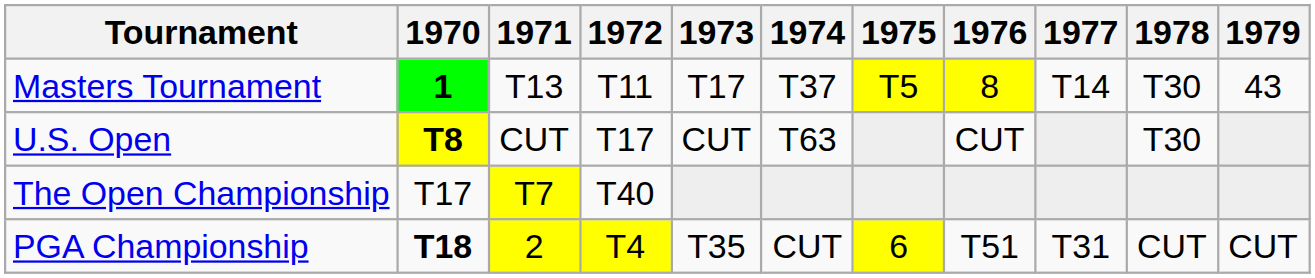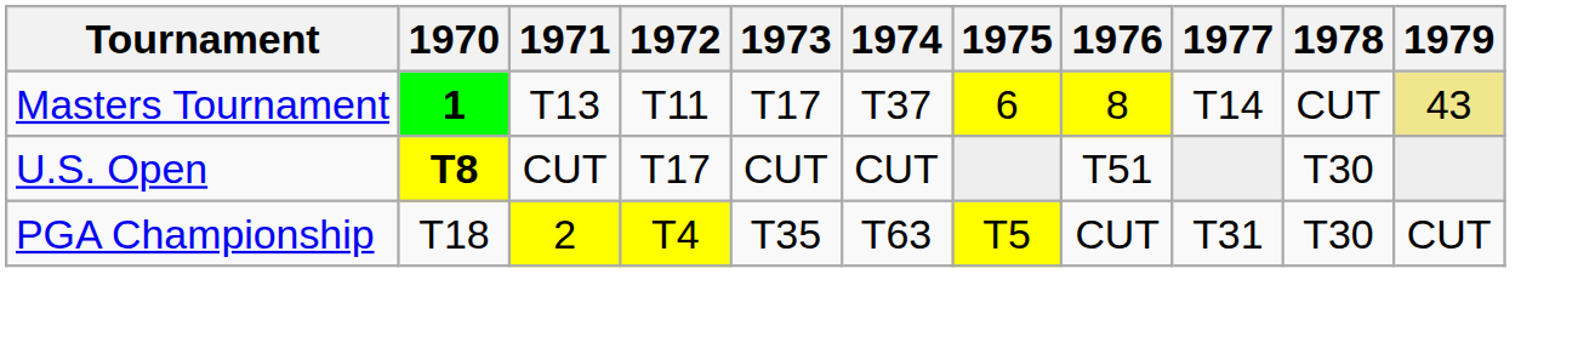Masters Tournament | 1975: T5 -> 6
Masters Tournament | 1978: T30 -> CUT
Masters Tournament | 1979: no background -> khaki background
U.S. Open | 1974: T63 -> CUT
U.S. Open | 1976: CUT -> T51
- row: The Open Championship | T17 | T7 | T40
PGA Championship | 1970: bold -> normal
PGA Championship | 1974: CUT -> T63
PGA Championship | 1975: 6 -> T5
PGA Championship | 1976: T51 -> CUT
PGA Championship | 1978: CUT -> T30
